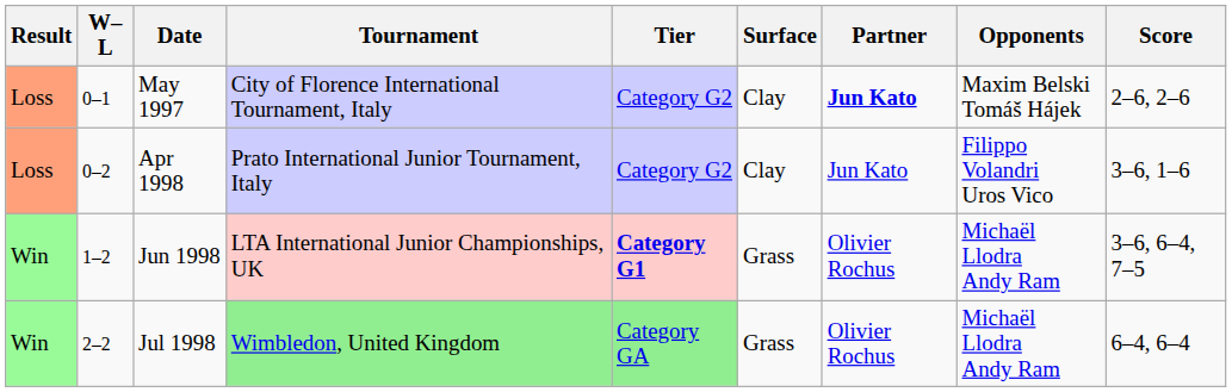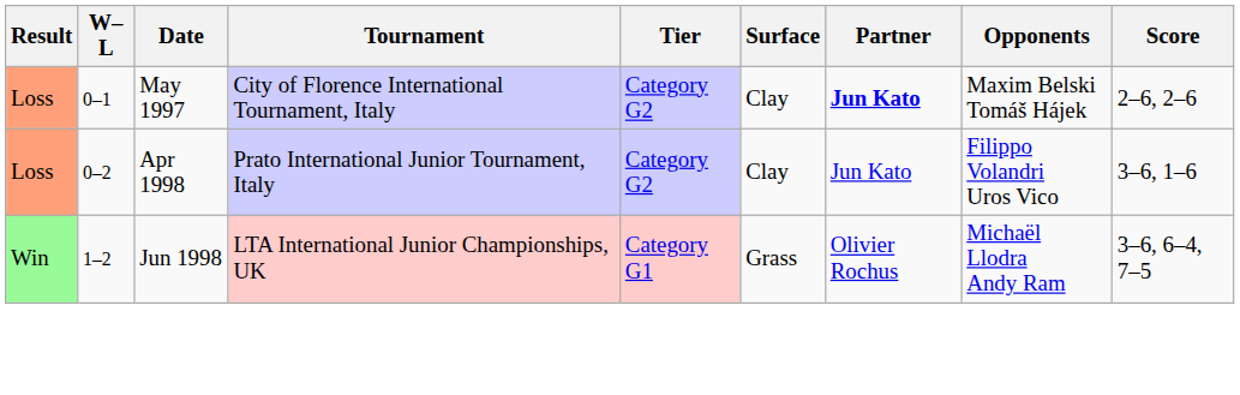Jun 1998 | Tier: bold -> normal
- row: Win | 2–2 | Jul 1998 | Wimbledon, United Kingdom | Category GA | Grass | Olivier Rochus | Michaël Llodra Andy Ram | 6–4, 6–4
